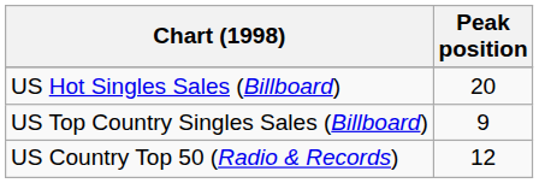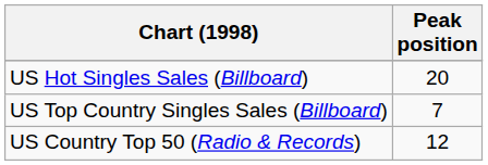US Top Country Singles Sales (Billboard) | Peak position: 9 -> 7
